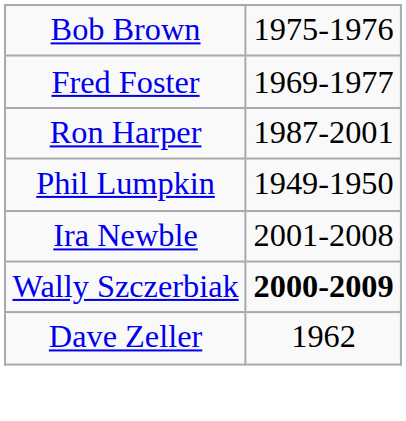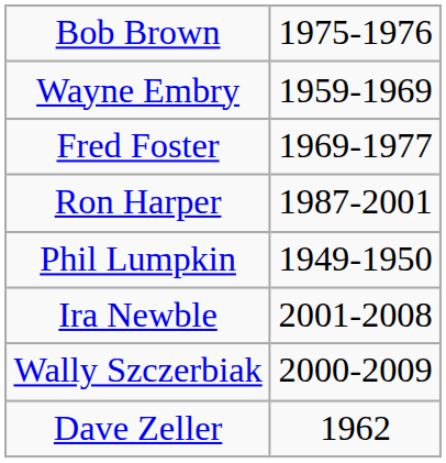+ row: Wayne Embry | 1959-1969
Wally Szczerbiak | column 2: bold -> normal
